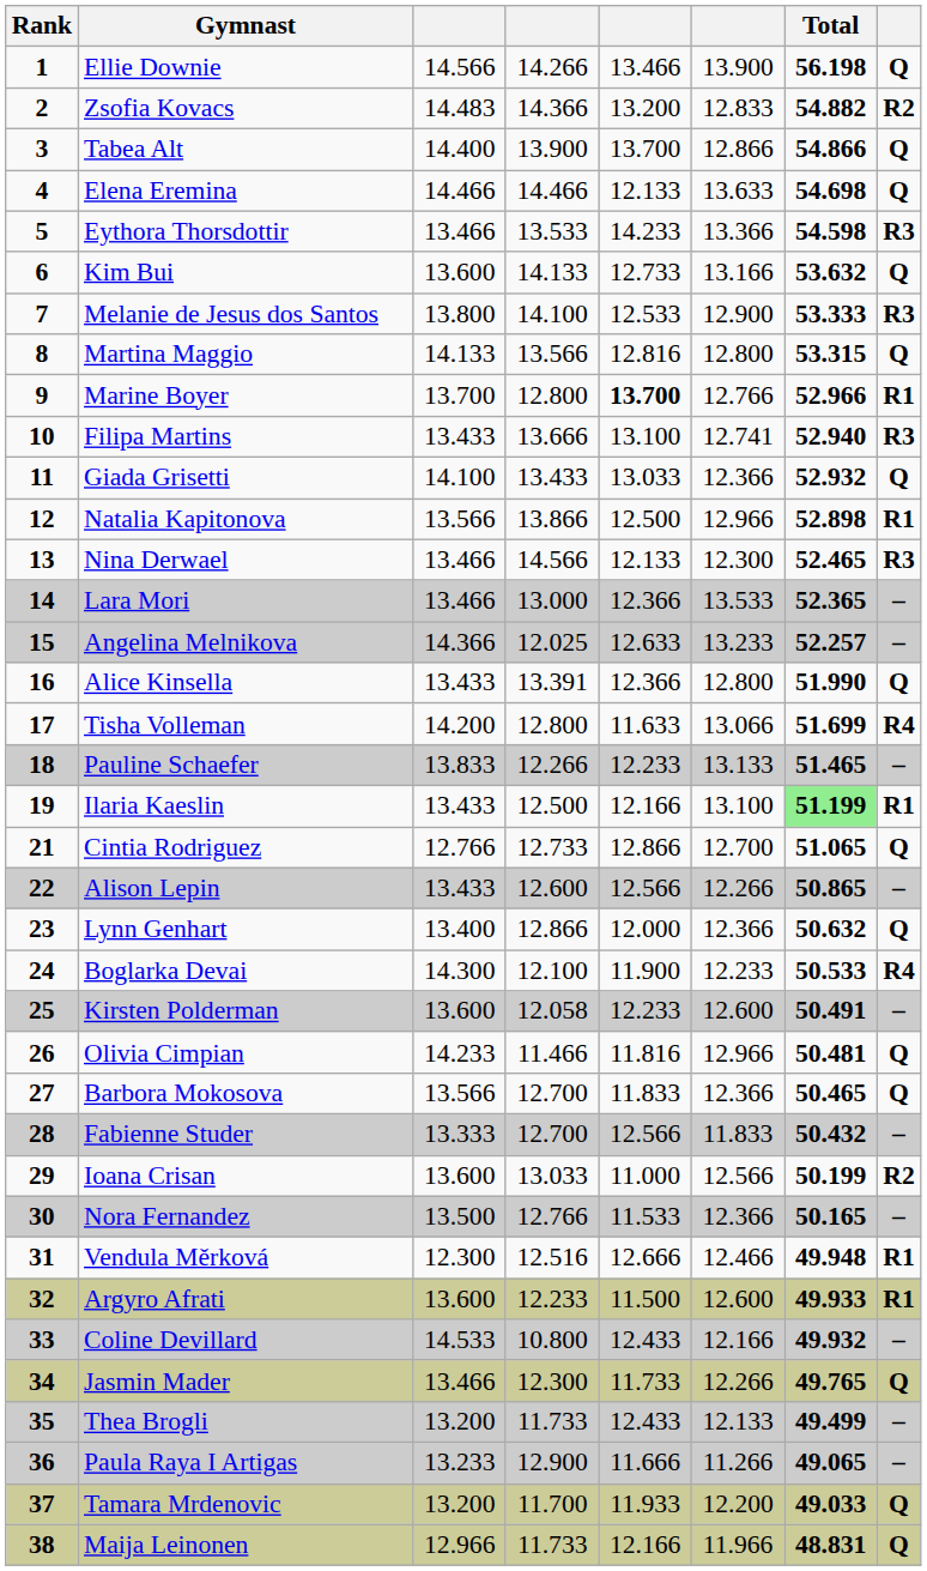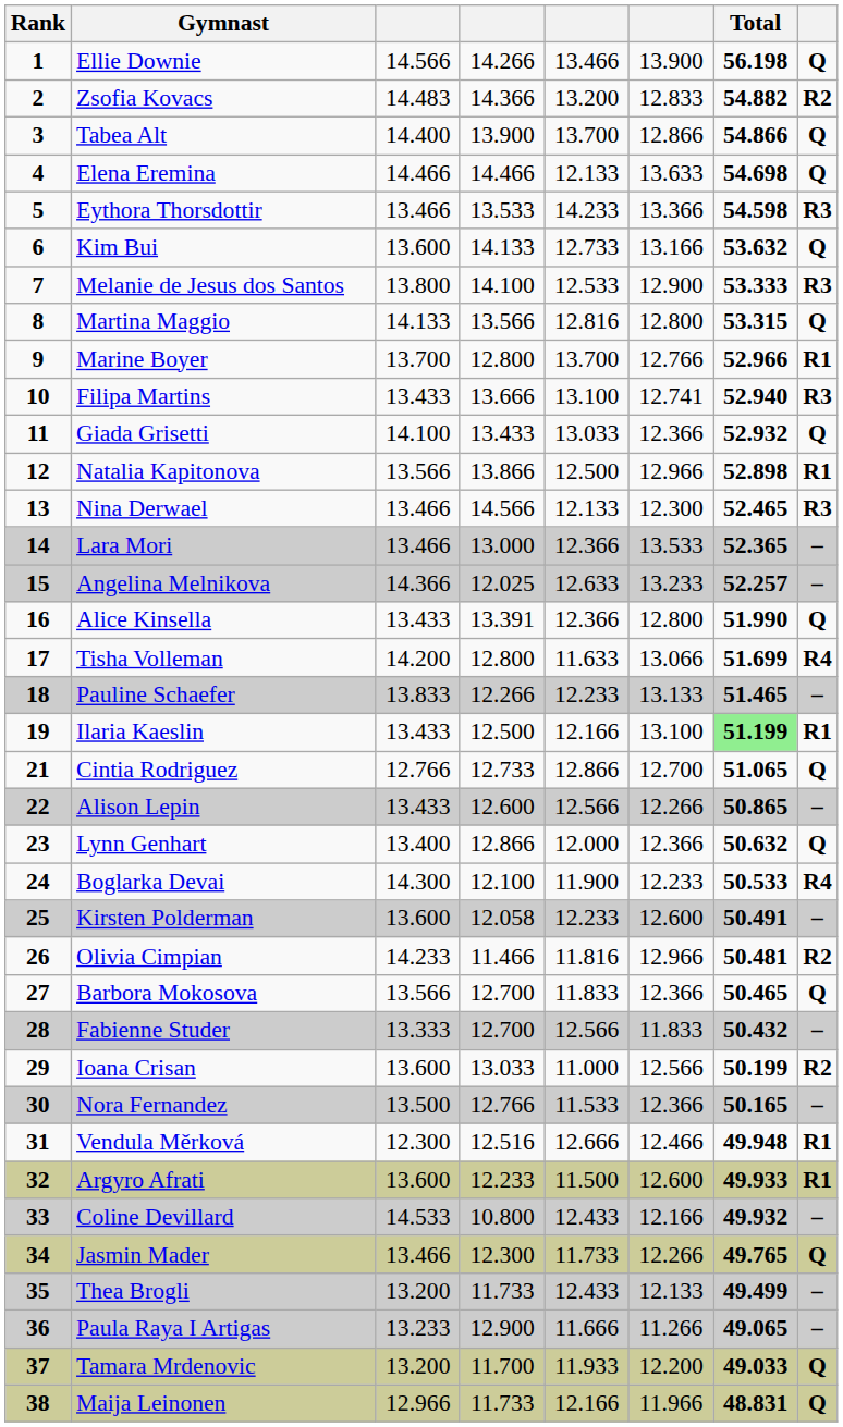Marine Boyer | column 5: bold -> normal
Olivia Cimpian | column 8: Q -> R2
